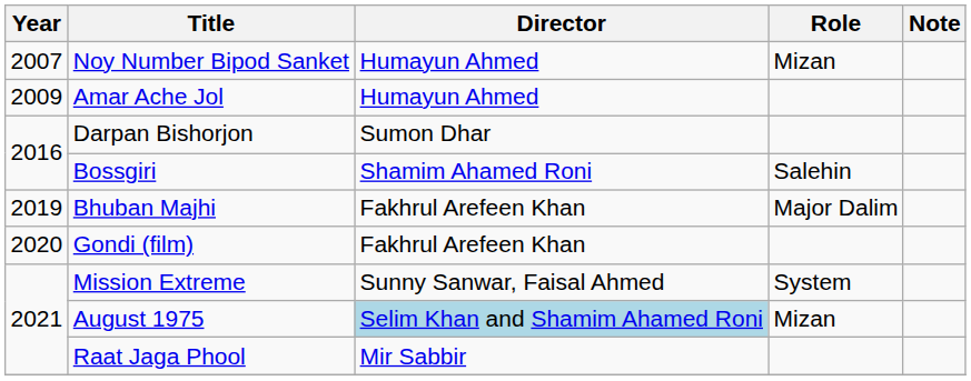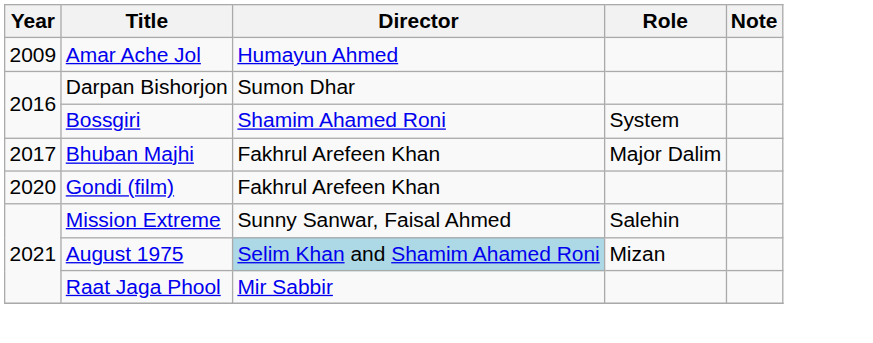- row: 2007 | Noy Number Bipod Sanket | Humayun Ahmed | Mizan
Bossgiri | Role: Salehin -> System
Bhuban Majhi | Year: 2019 -> 2017
Mission Extreme | Role: System -> Salehin
